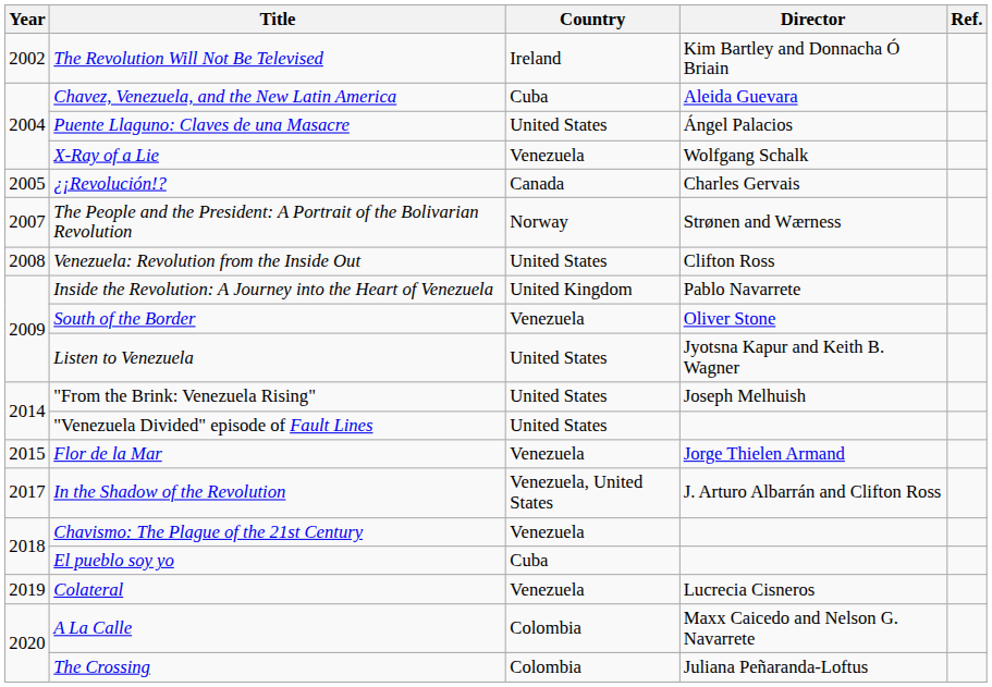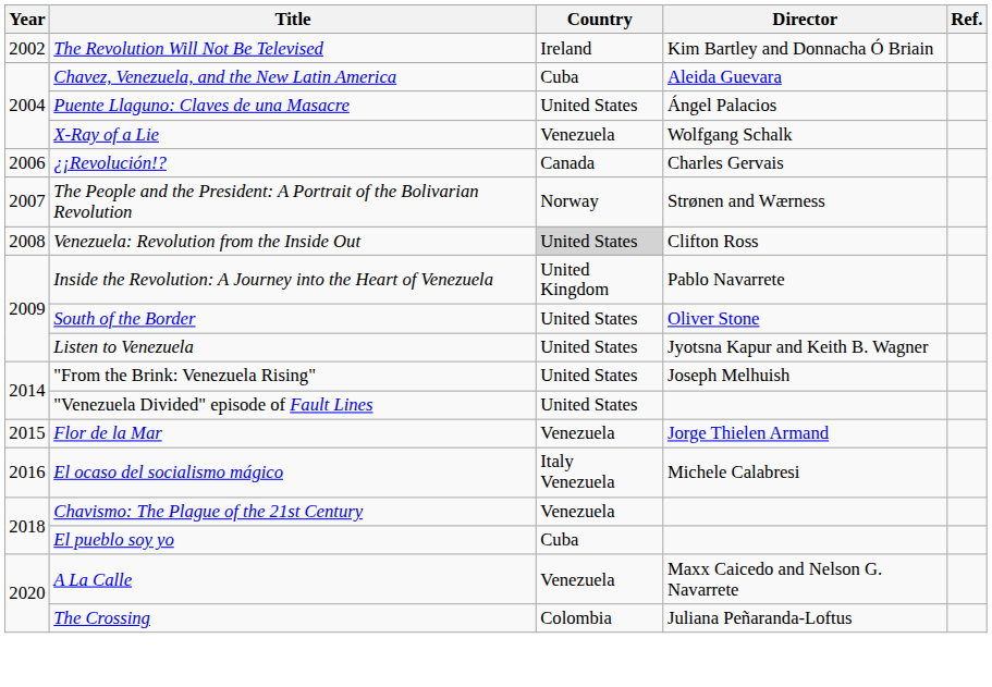¿¡Revolución!? | Year: 2005 -> 2006
Venezuela: Revolution from the Inside Out | Country: no background -> lightgrey background
South of the Border | Country: Venezuela -> United States
+ row: 2016 | El ocaso del socialismo mágico | Italy Venezuela | Michele Calabresi
- row: 2017 | In the Shadow of the Revolution | Venezuela, United States | J. Arturo Albarrán and Clifton Ross
- row: 2019 | Colateral | Venezuela | Lucrecia Cisneros
A La Calle | Country: Colombia -> Venezuela
